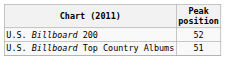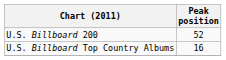U.S. Billboard Top Country Albums | Peak position: 51 -> 16
